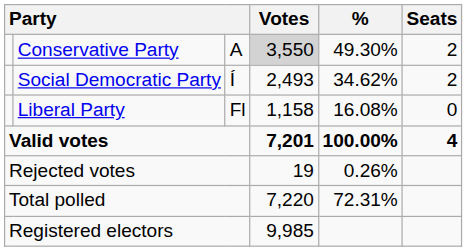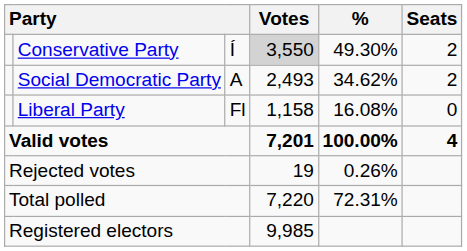Conservative Party | column 3: A -> Í
Social Democratic Party | column 3: Í -> A
